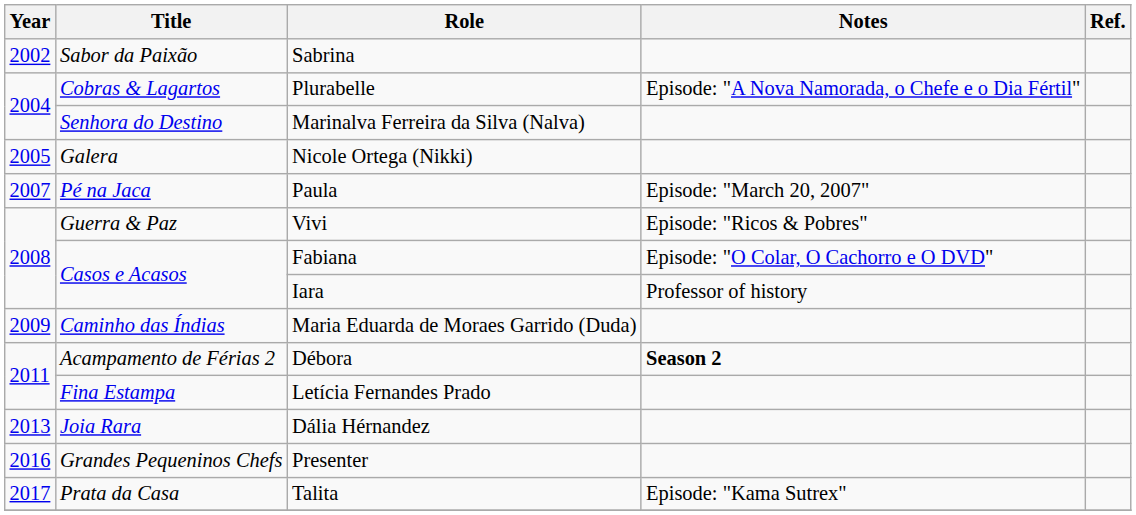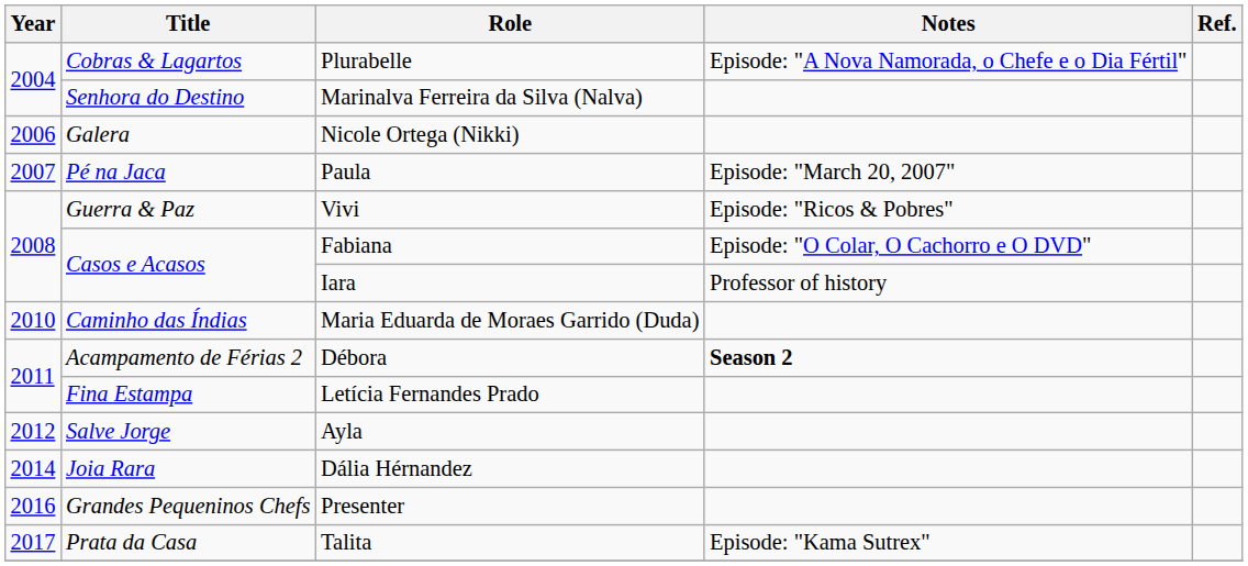- row: 2002 | Sabor da Paixão | Sabrina
Nicole Ortega (Nikki) | Year: 2005 -> 2006
Maria Eduarda de Moraes Garrido (Duda) | Year: 2009 -> 2010
+ row: 2012 | Salve Jorge | Ayla
Dália Hérnandez | Year: 2013 -> 2014
